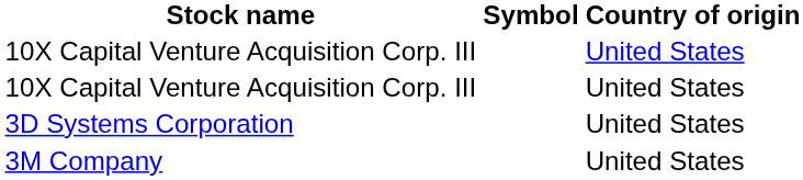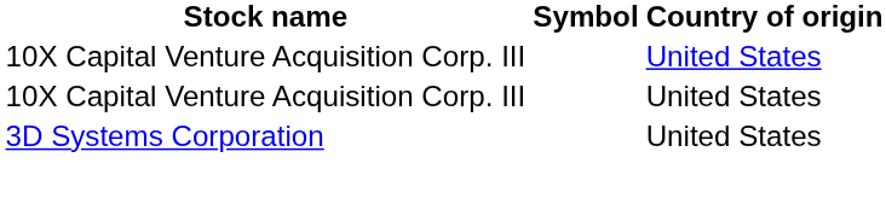- row: 3M Company | United States
